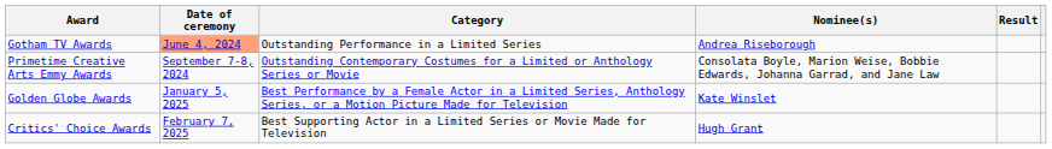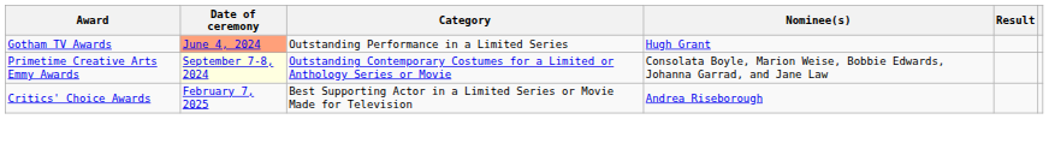Gotham TV Awards | Nominee(s): Andrea Riseborough -> Hugh Grant
Primetime Creative Arts Emmy Awards | Date of ceremony: no background -> lightyellow background
- row: Golden Globe Awards | January 5, 2025 | Best Performance by a Female Actor in a Limited Series, Anthology Series, or a Motion Picture Made for Television | Kate Winslet
Critics' Choice Awards | Nominee(s): Hugh Grant -> Andrea Riseborough
